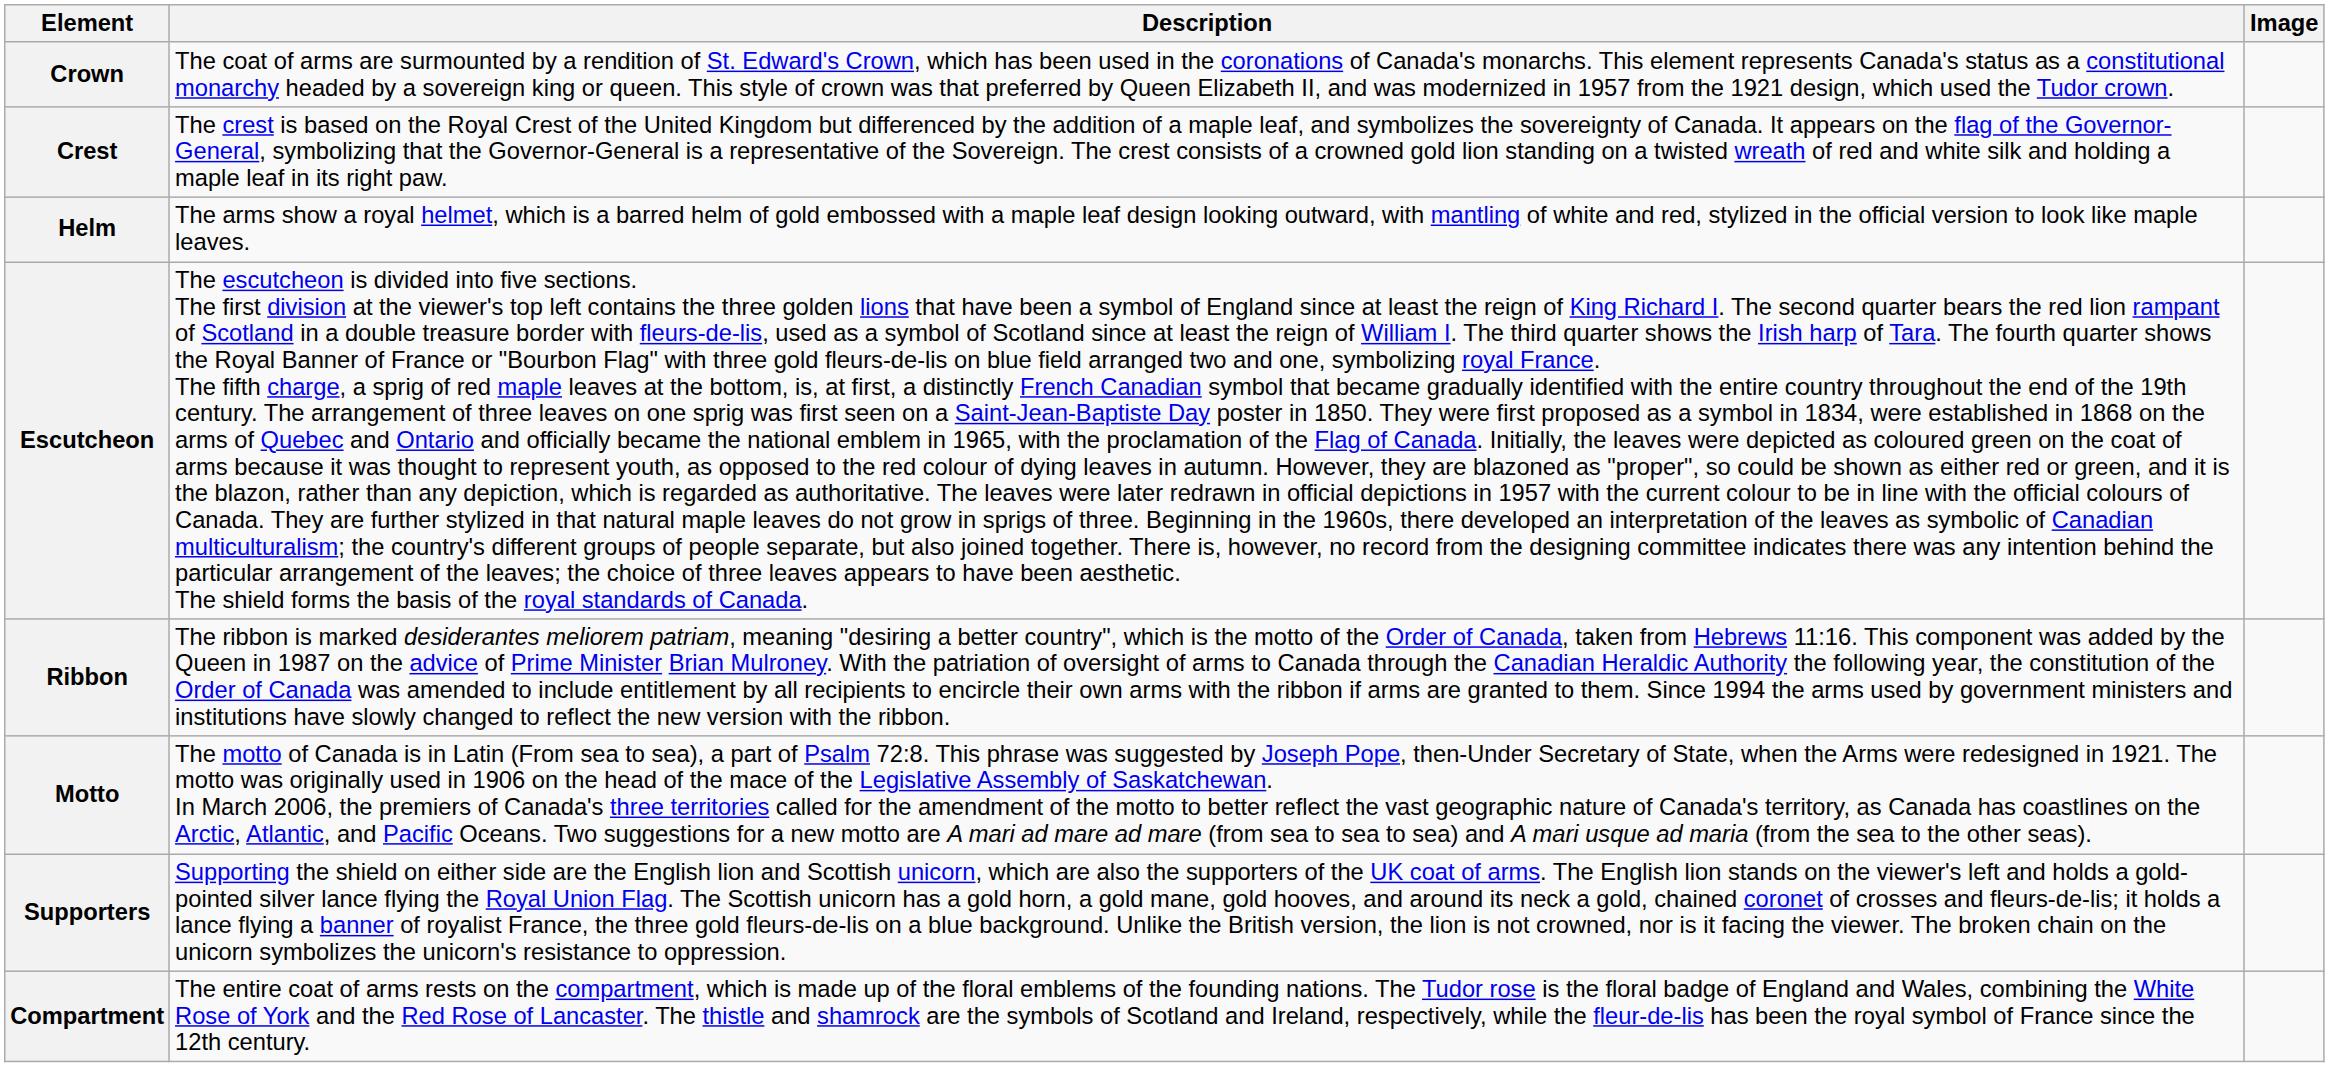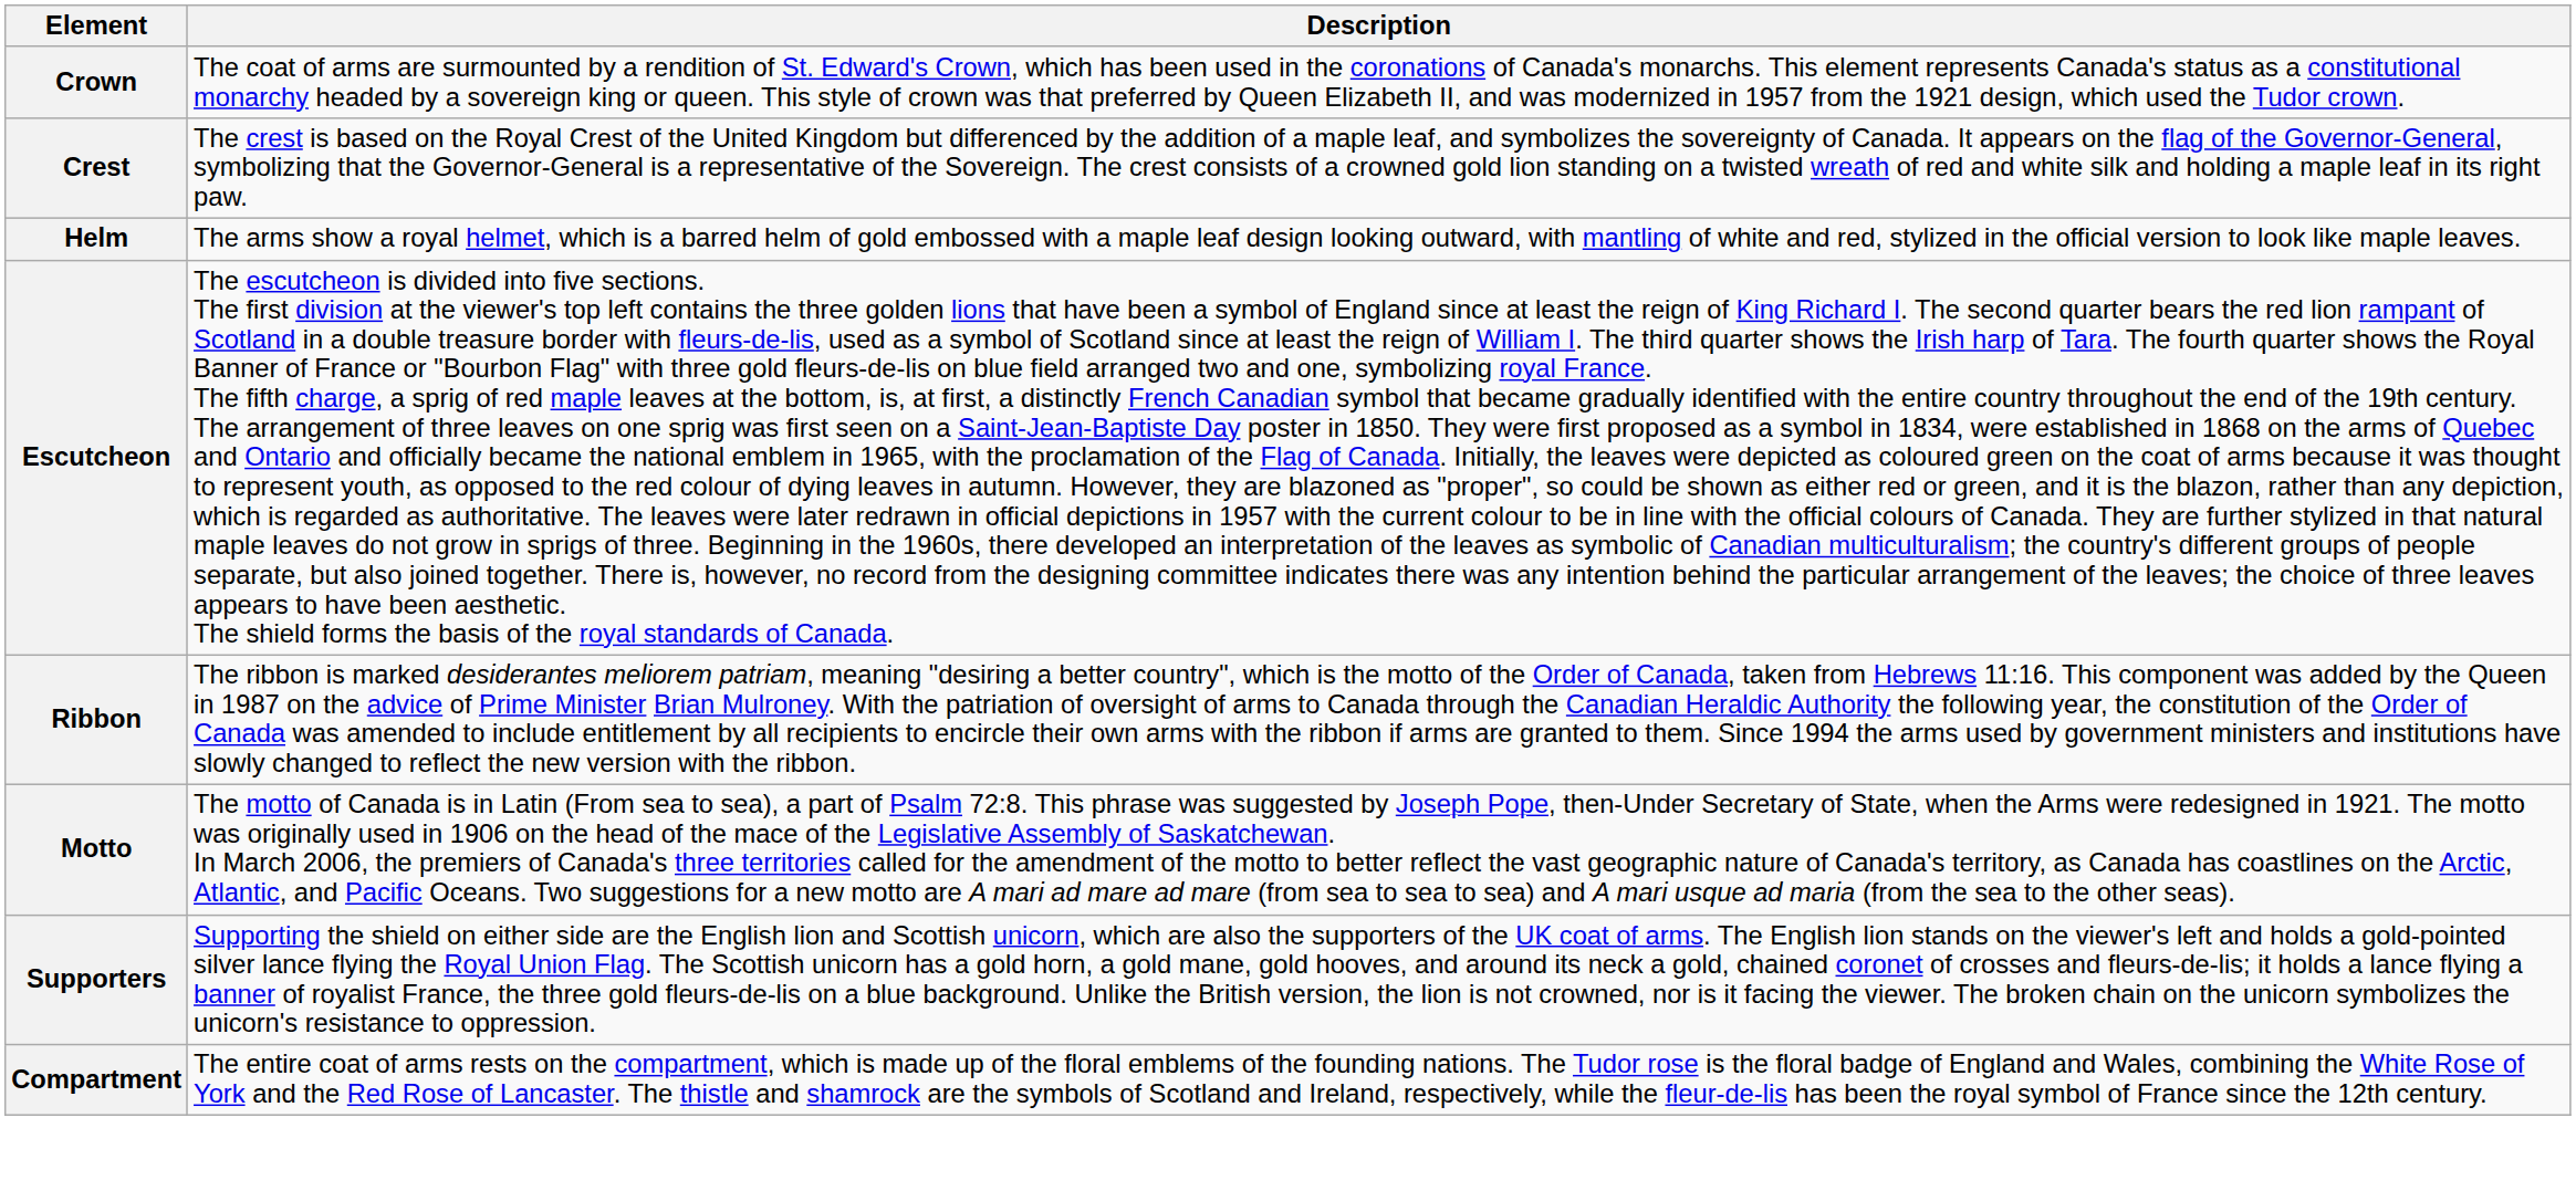- column: Image
